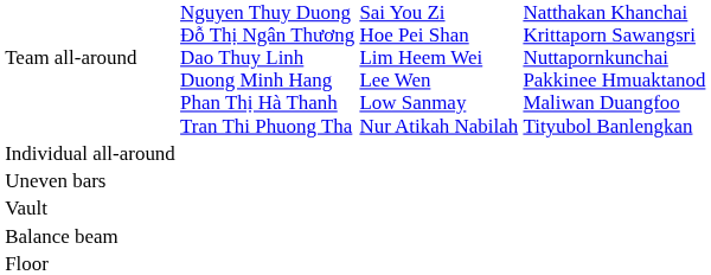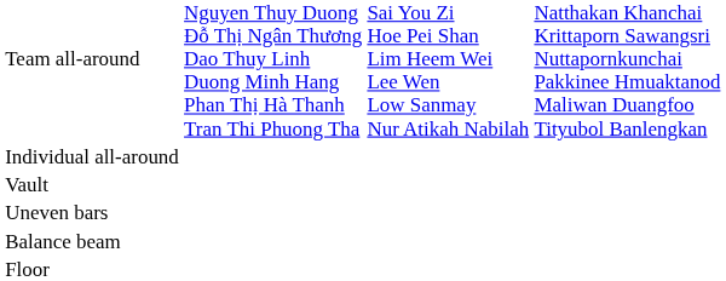rows swapped: Vault <-> Uneven bars
